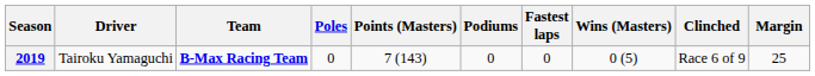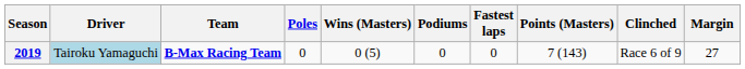columns swapped: Wins (Masters) <-> Points (Masters)
2019 | Driver: no background -> lightblue background
2019 | Margin: 25 -> 27
